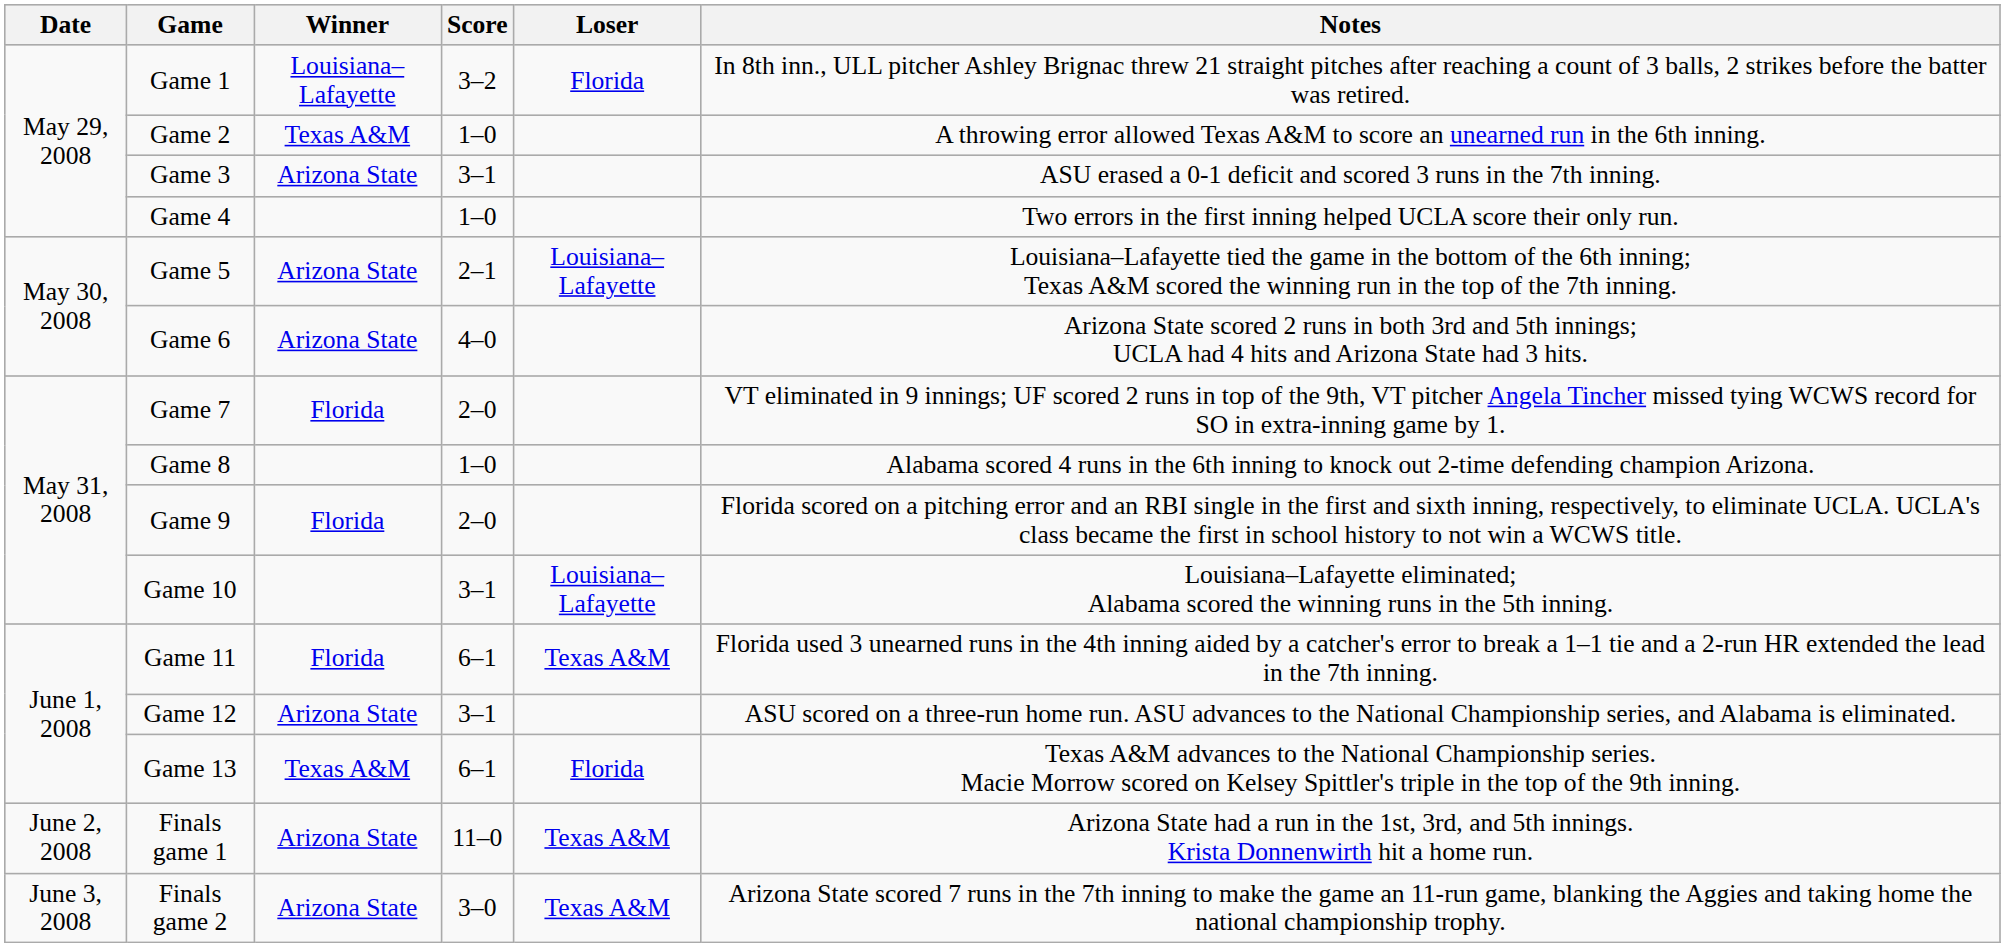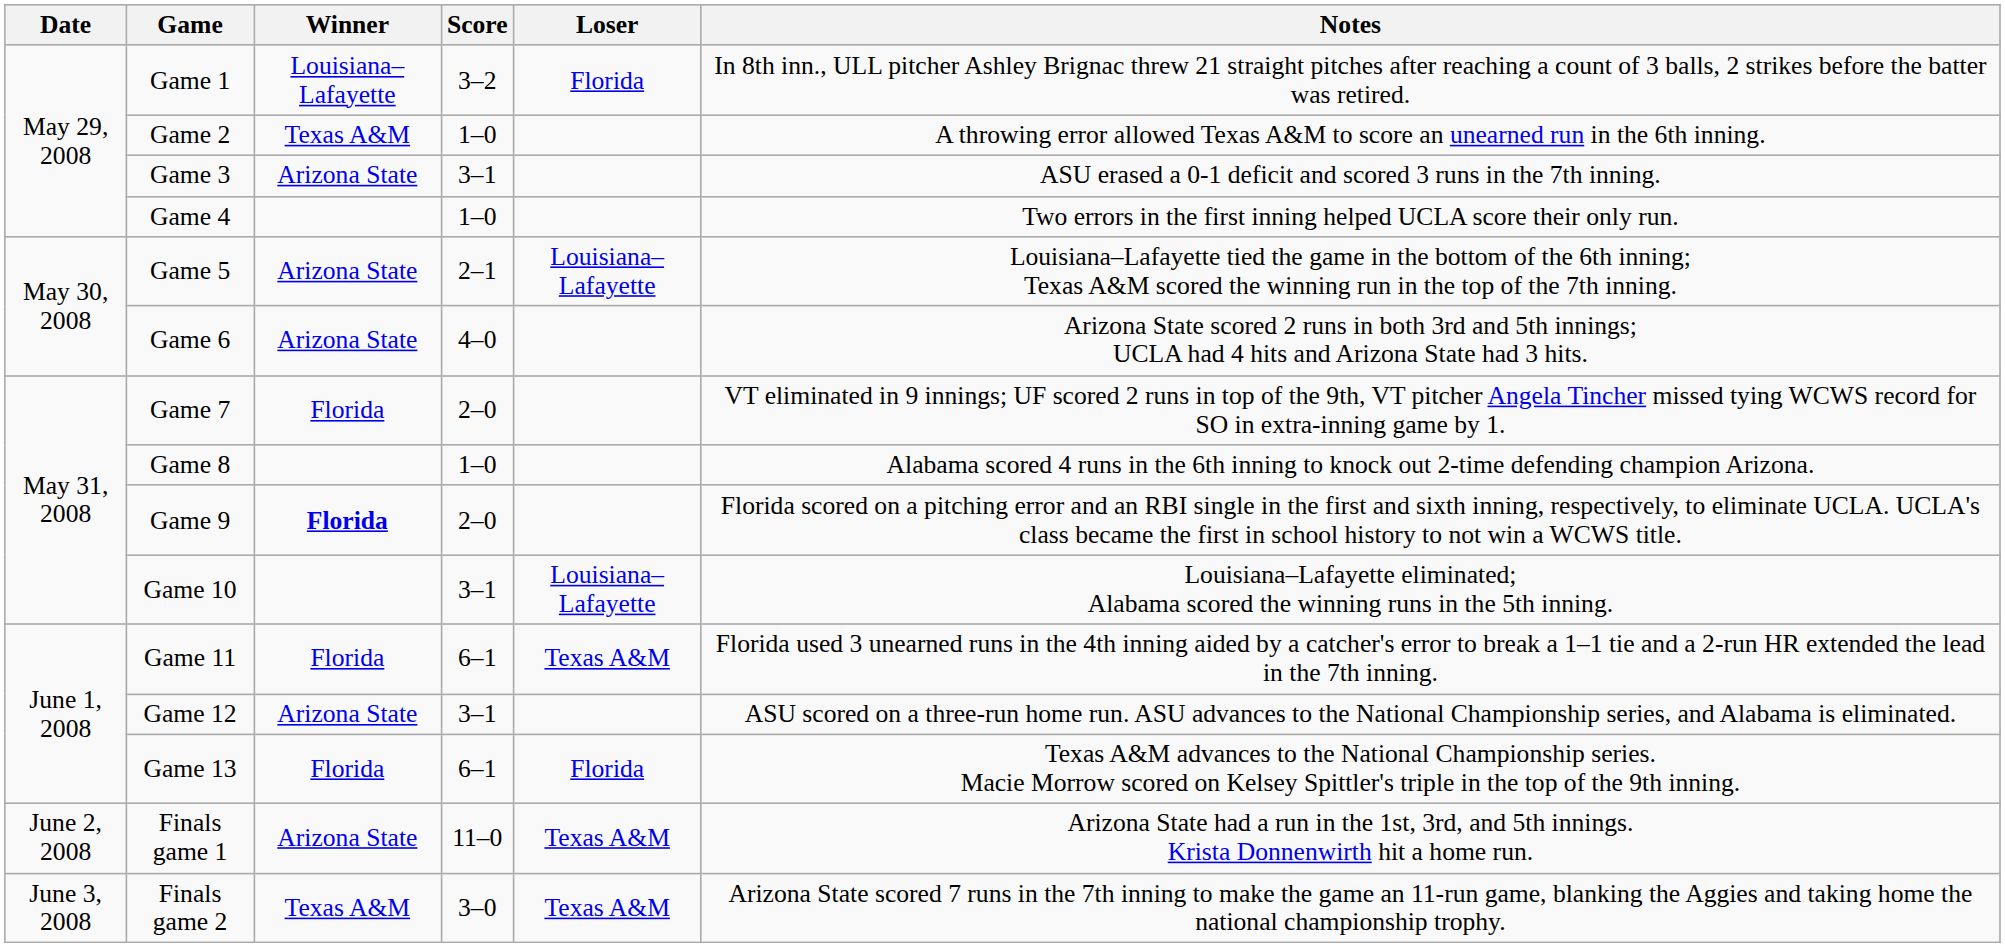Game 9 | Winner: normal -> bold
Game 13 | Winner: Texas A&M -> Florida
Finals game 2 | Winner: Arizona State -> Texas A&M
